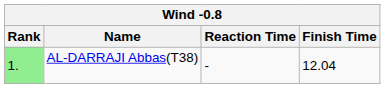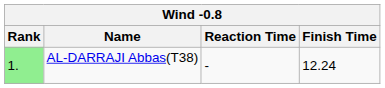AL-DARRAJI Abbas(T38) | Finish Time: 12.04 -> 12.24
